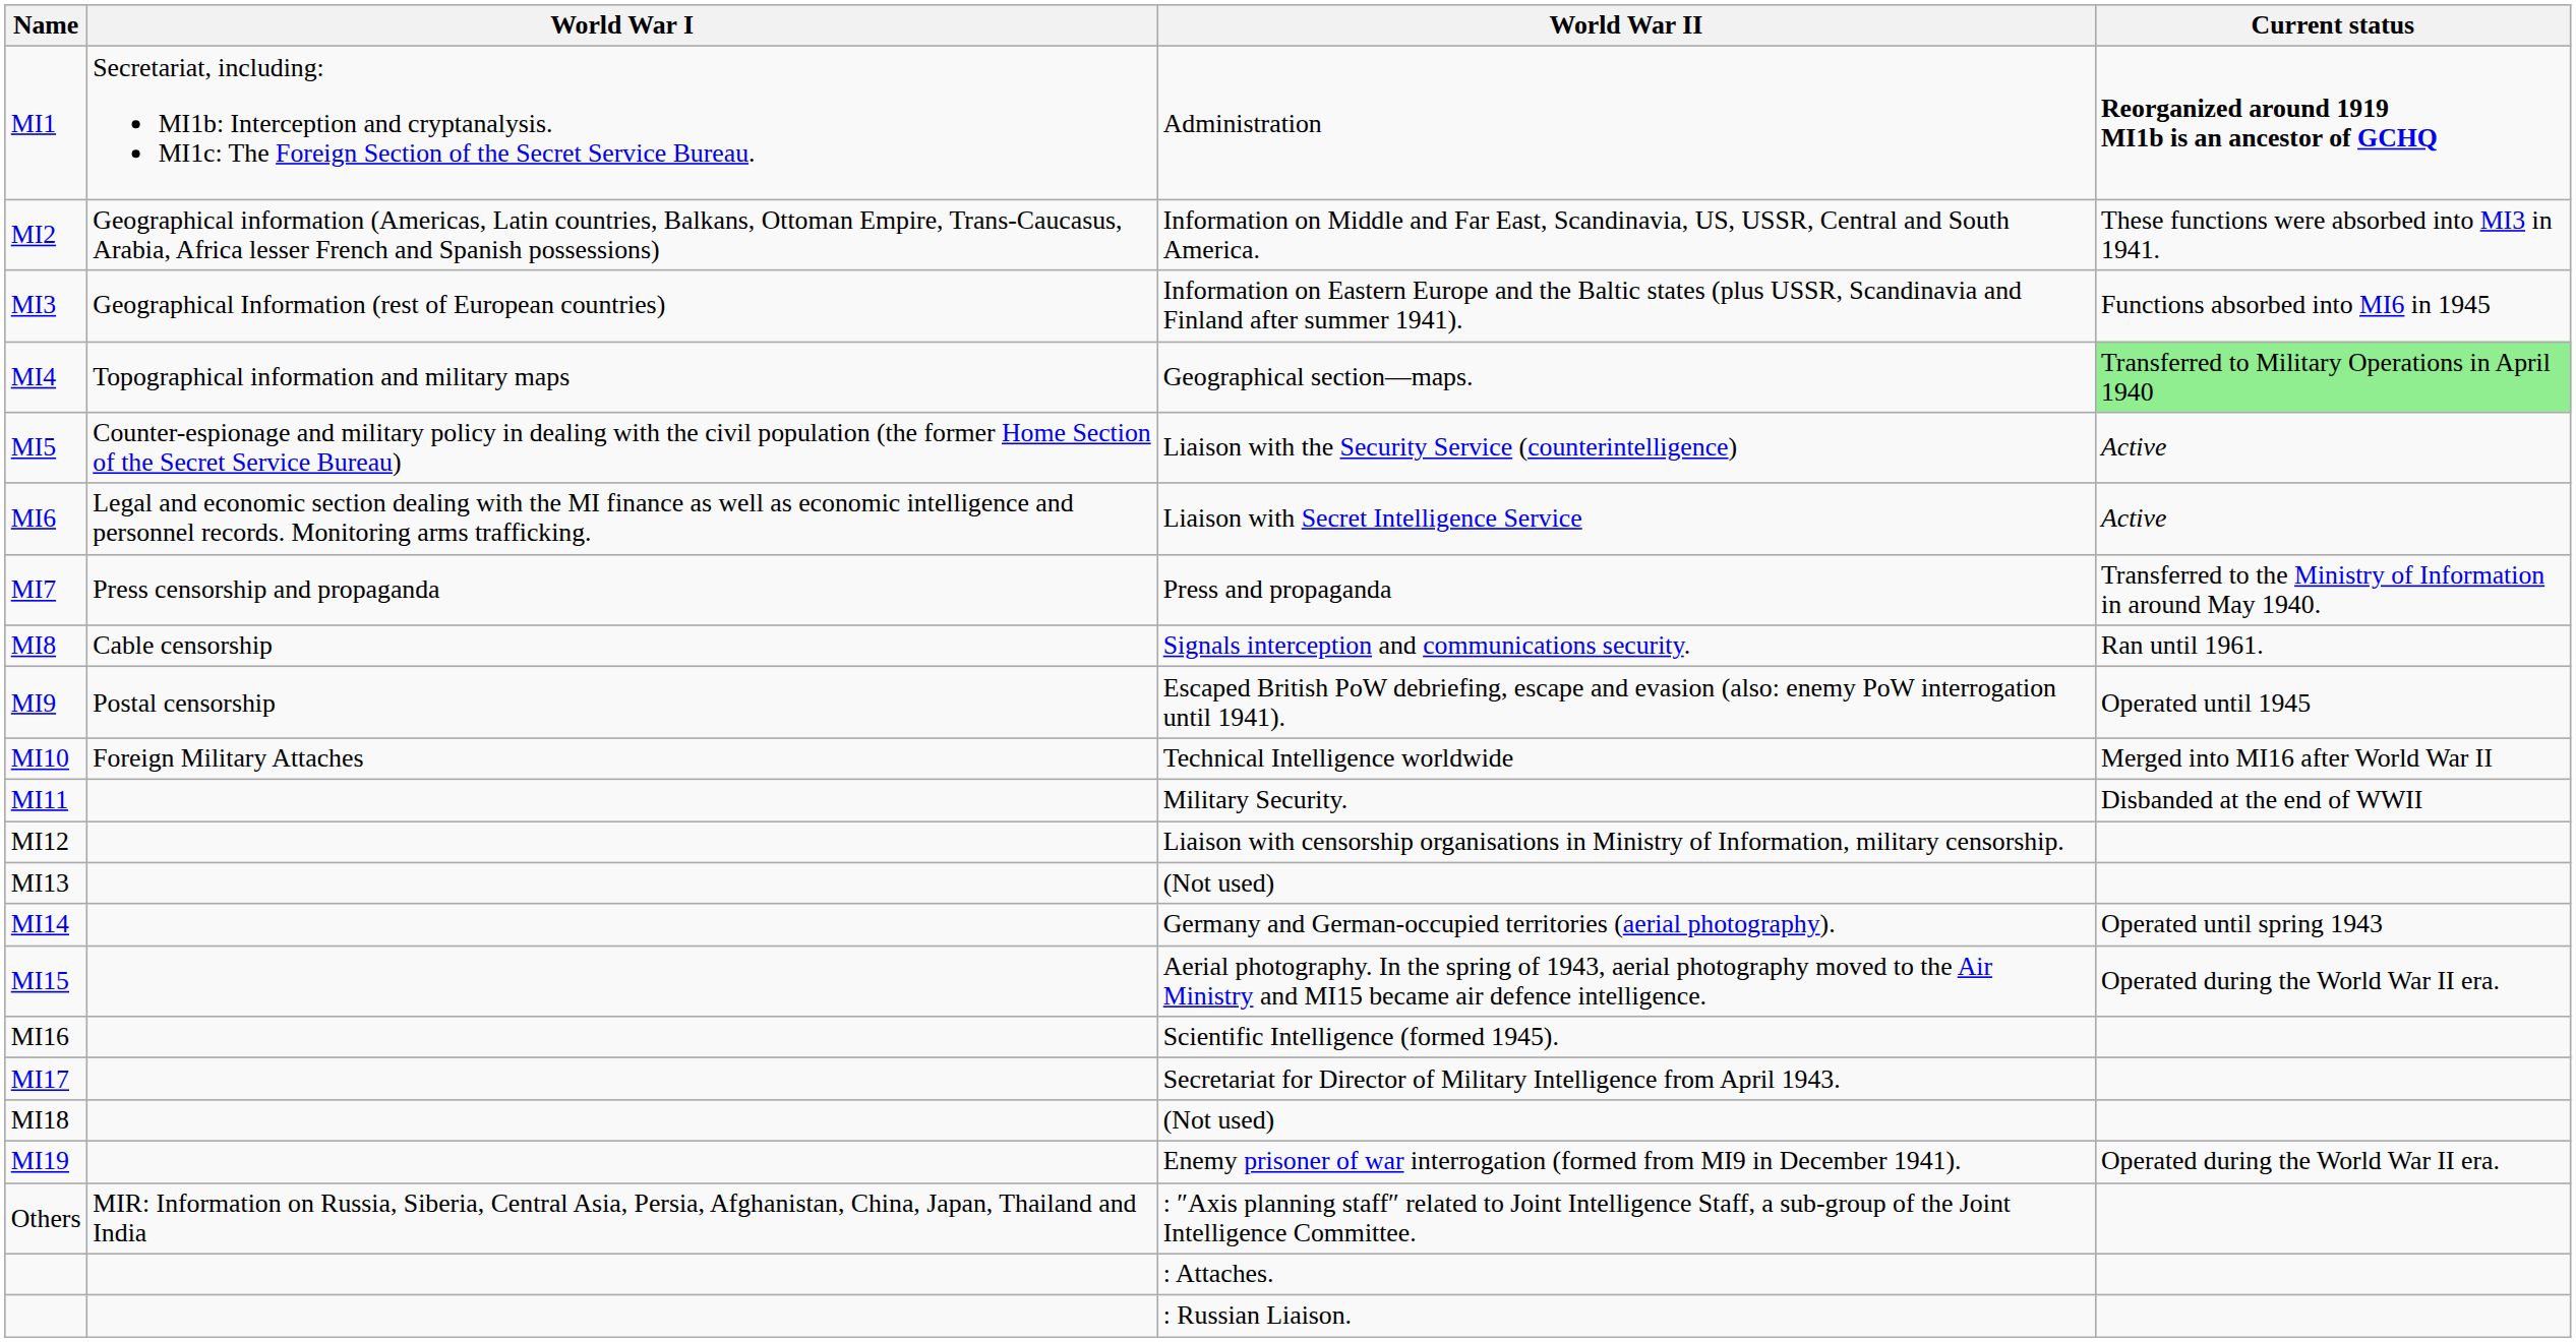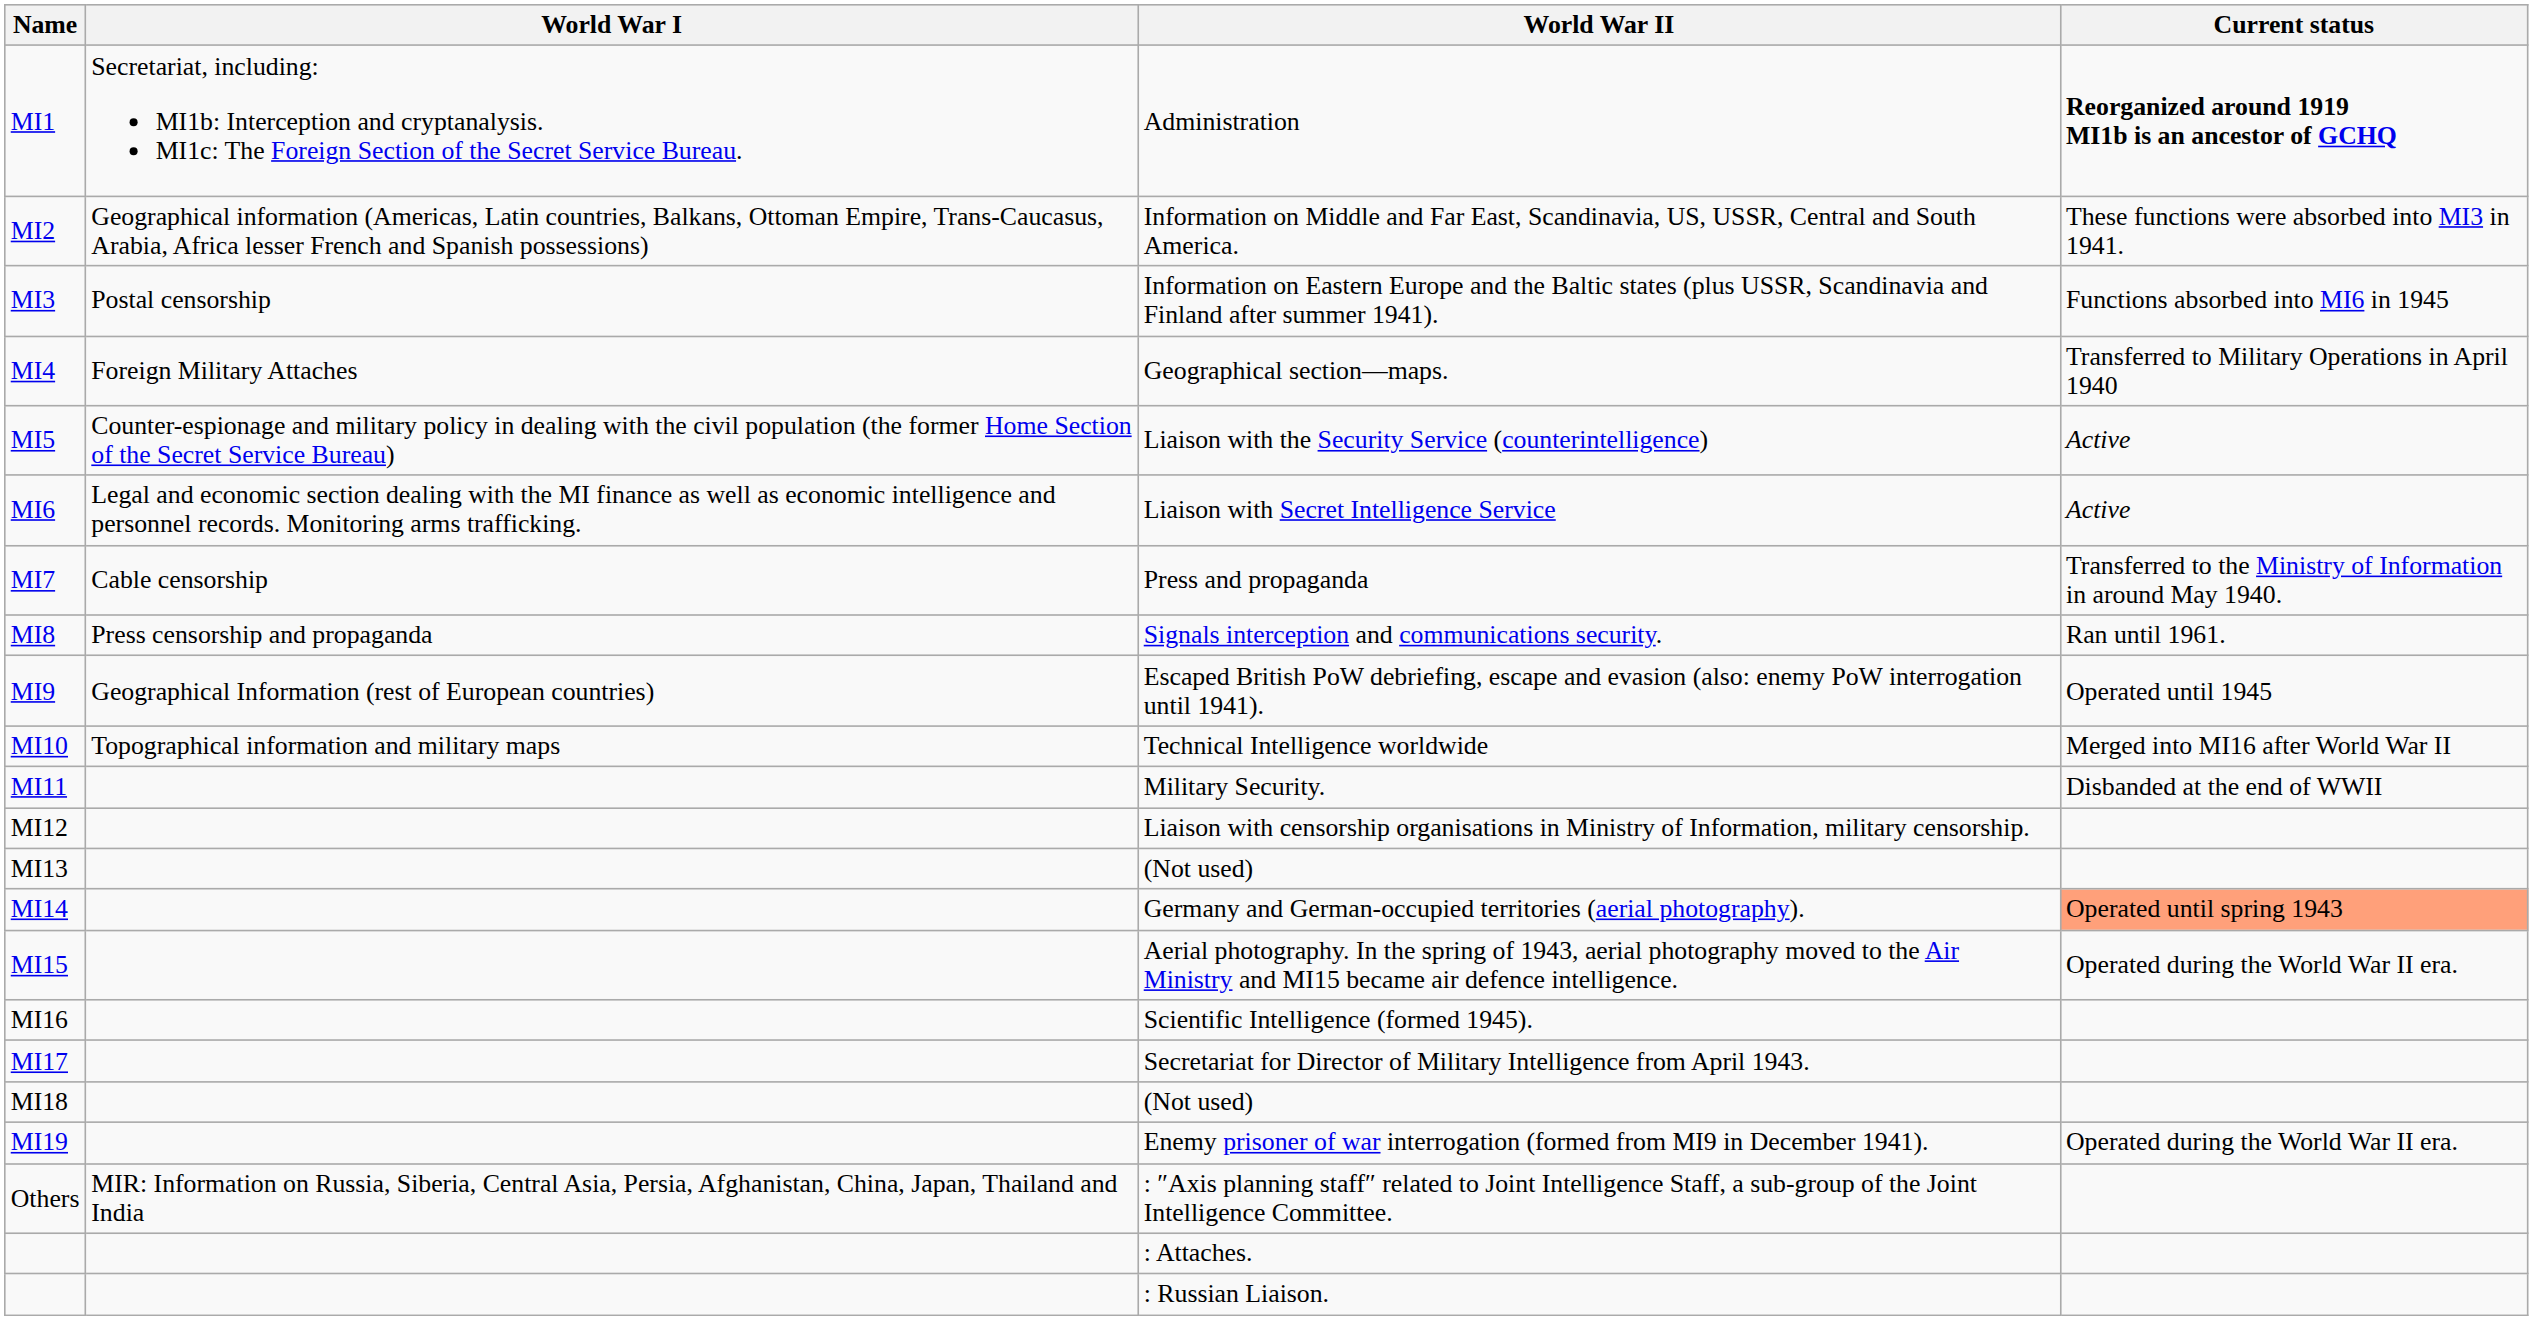MI3 | World War I: Geographical Information (rest of European countries) -> Postal censorship
MI4 | World War I: Topographical information and military maps -> Foreign Military Attaches
MI4 | Current status: lightgreen background -> no background
MI7 | World War I: Press censorship and propaganda -> Cable censorship
MI8 | World War I: Cable censorship -> Press censorship and propaganda
MI9 | World War I: Postal censorship -> Geographical Information (rest of European countries)
MI10 | World War I: Foreign Military Attaches -> Topographical information and military maps
MI14 | Current status: no background -> lightsalmon background
